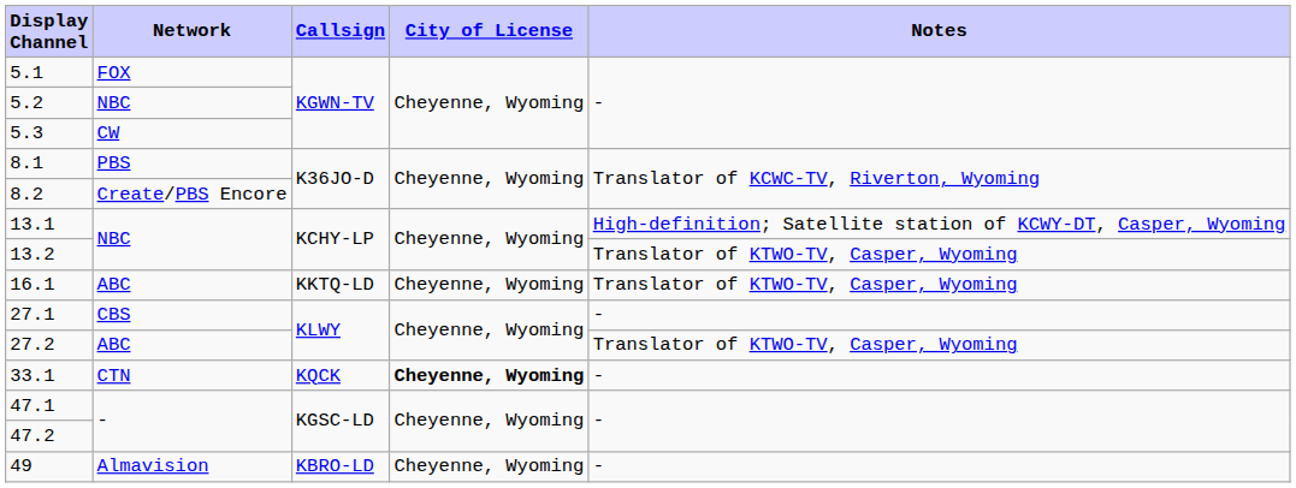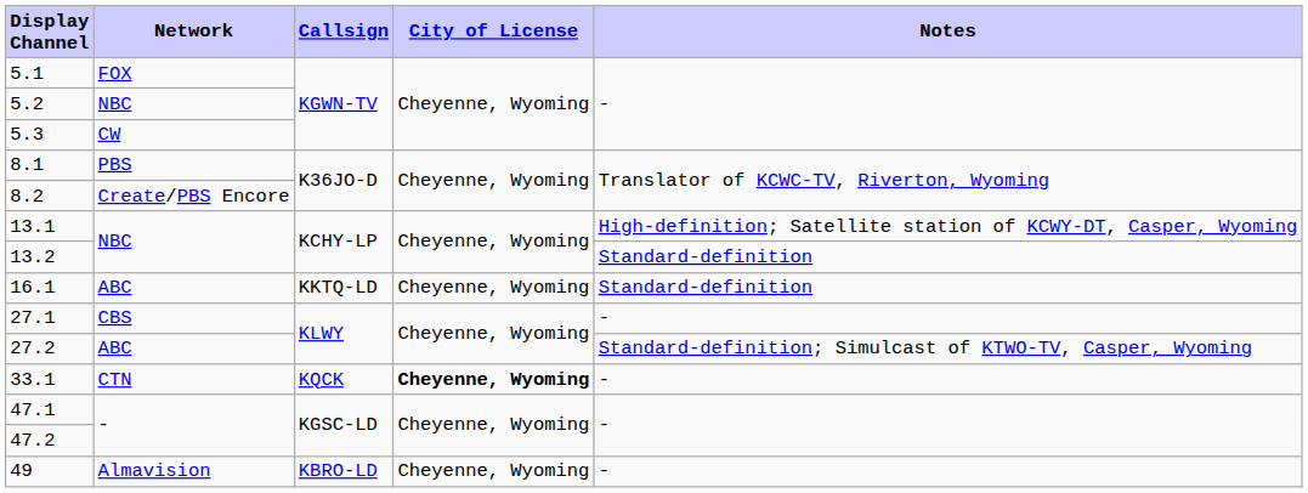13.2 | Notes: Translator of KTWO-TV, Casper, Wyoming -> Standard-definition
16.1 | Notes: Translator of KTWO-TV, Casper, Wyoming -> Standard-definition
27.2 | Notes: Translator of KTWO-TV, Casper, Wyoming -> Standard-definition; Simulcast of KTWO-TV, Casper, Wyoming
